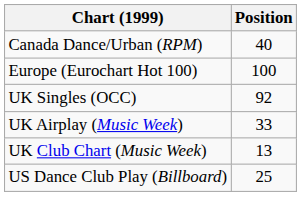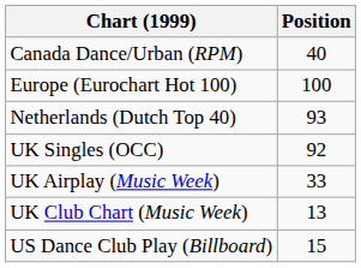+ row: Netherlands (Dutch Top 40) | 93
US Dance Club Play (Billboard) | Position: 25 -> 15
